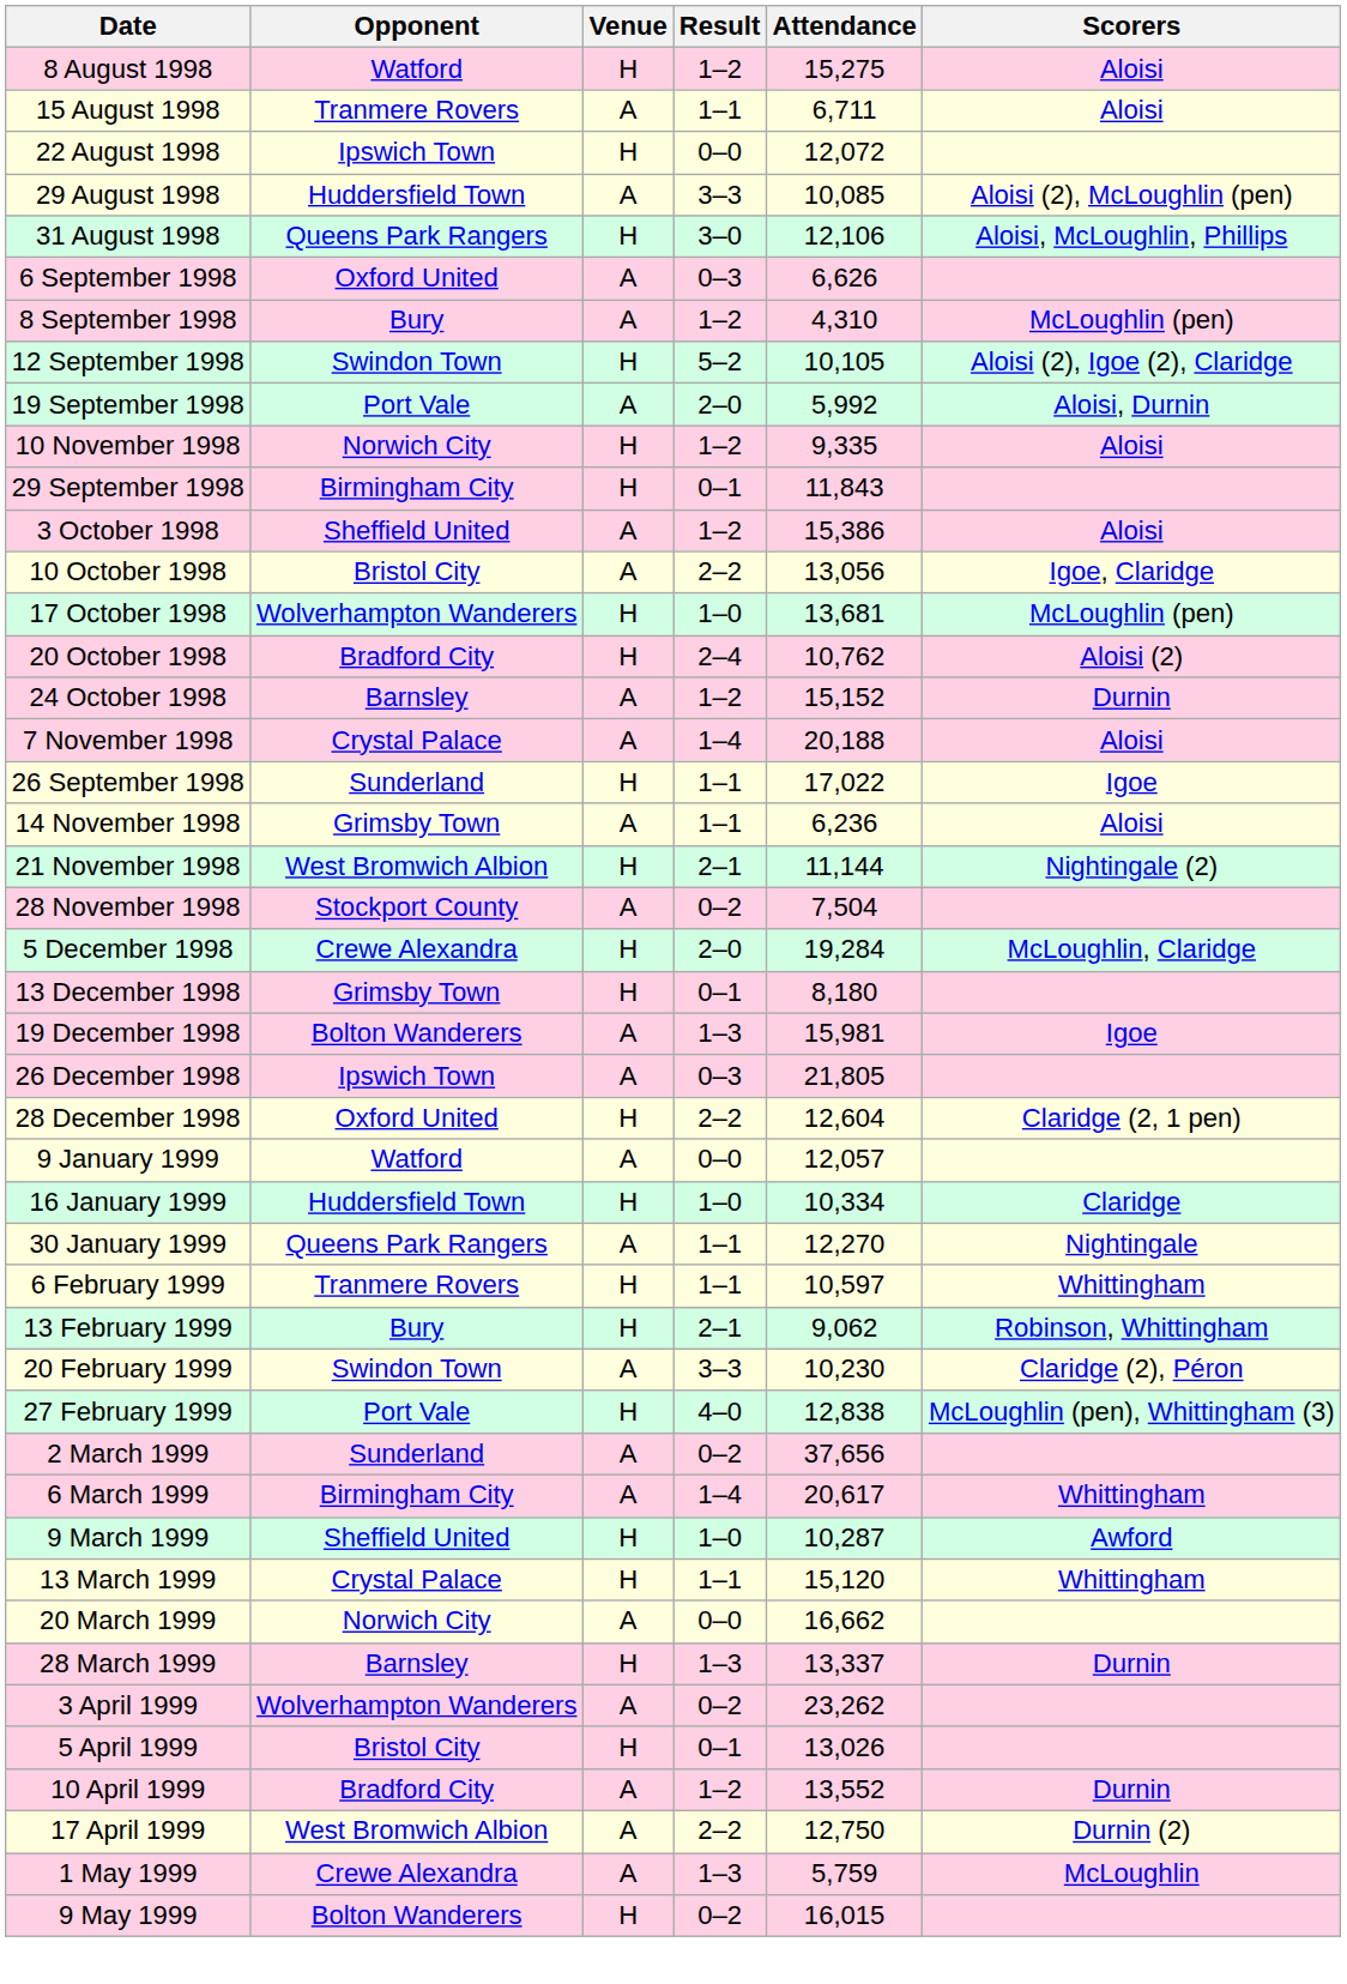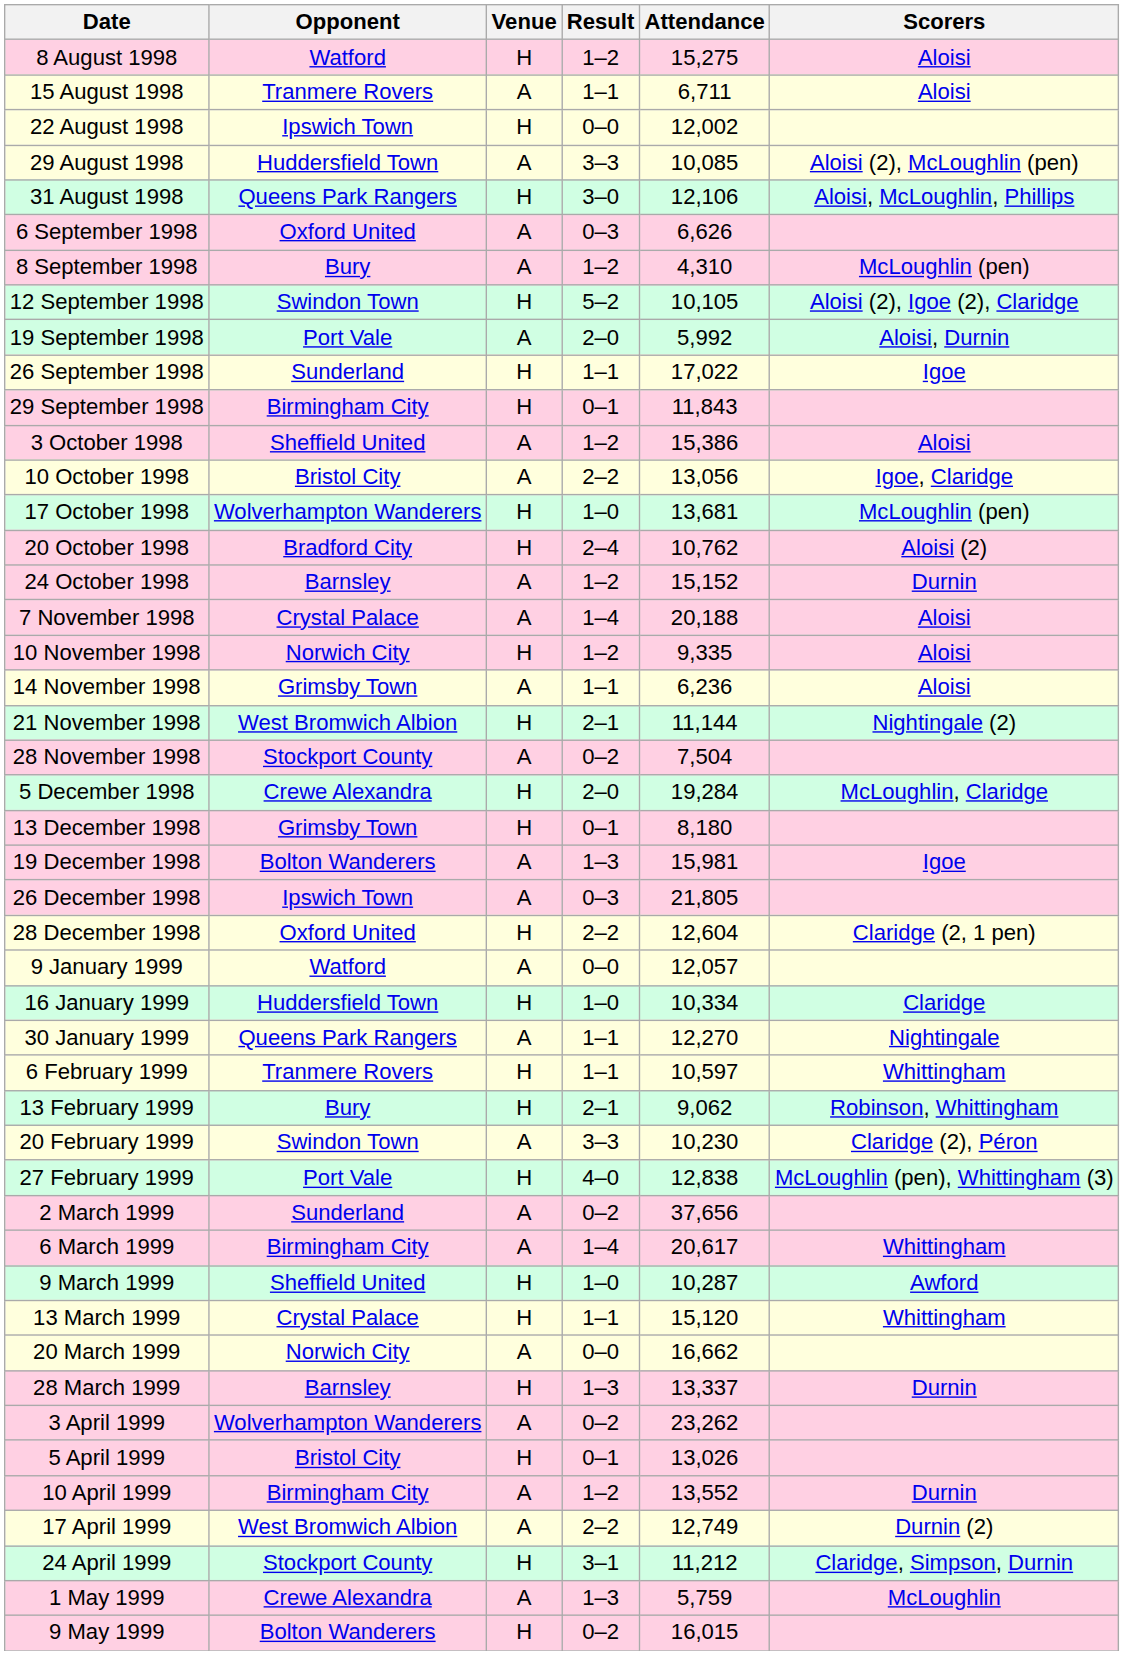22 August 1998 | Attendance: 12,072 -> 12,002
rows swapped: 26 September 1998 <-> 10 November 1998
10 April 1999 | Opponent: Bradford City -> Birmingham City
17 April 1999 | Attendance: 12,750 -> 12,749
+ row: 24 April 1999 | Stockport County | H | 3–1 | 11,212 | Claridge, Simpson, Durnin
